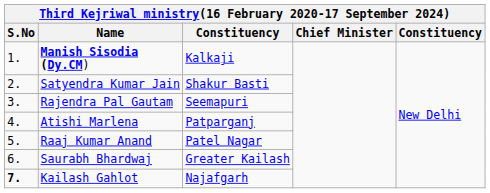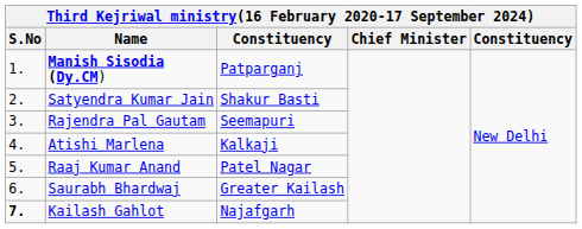Manish Sisodia (Dy.CM) | column 3: Kalkaji -> Patparganj
Atishi Marlena | column 3: Patparganj -> Kalkaji
